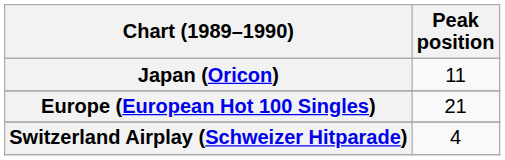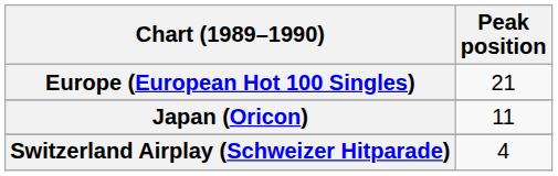rows swapped: Europe (European Hot 100 Singles) <-> Japan (Oricon)
